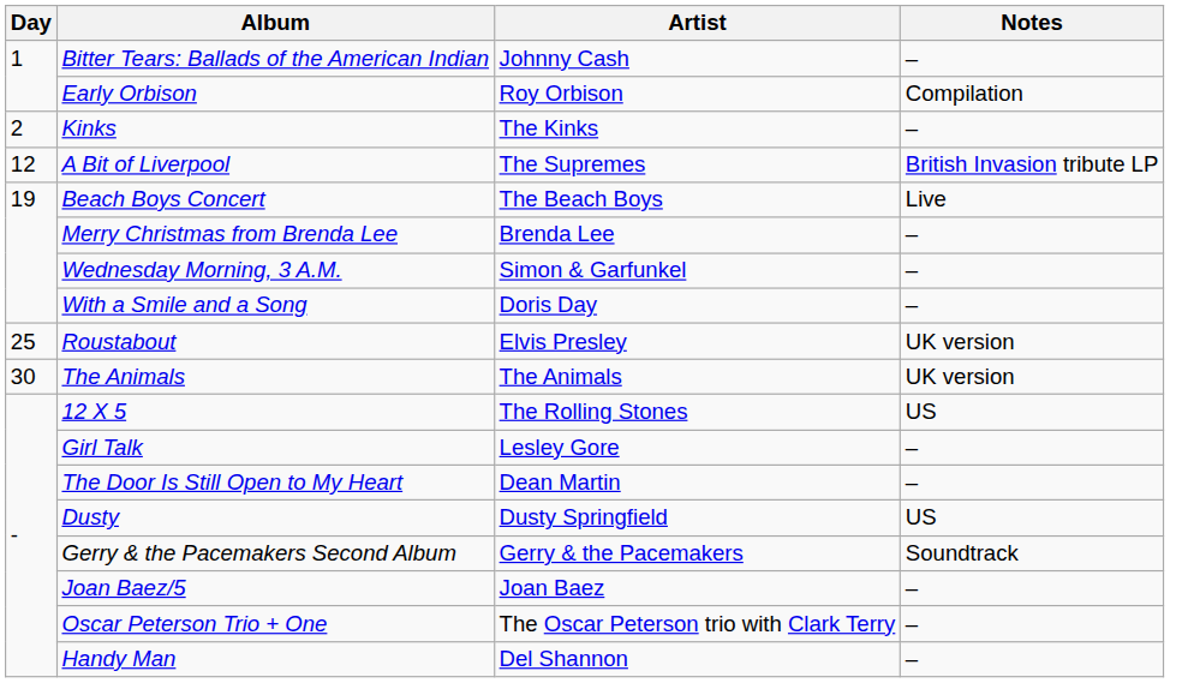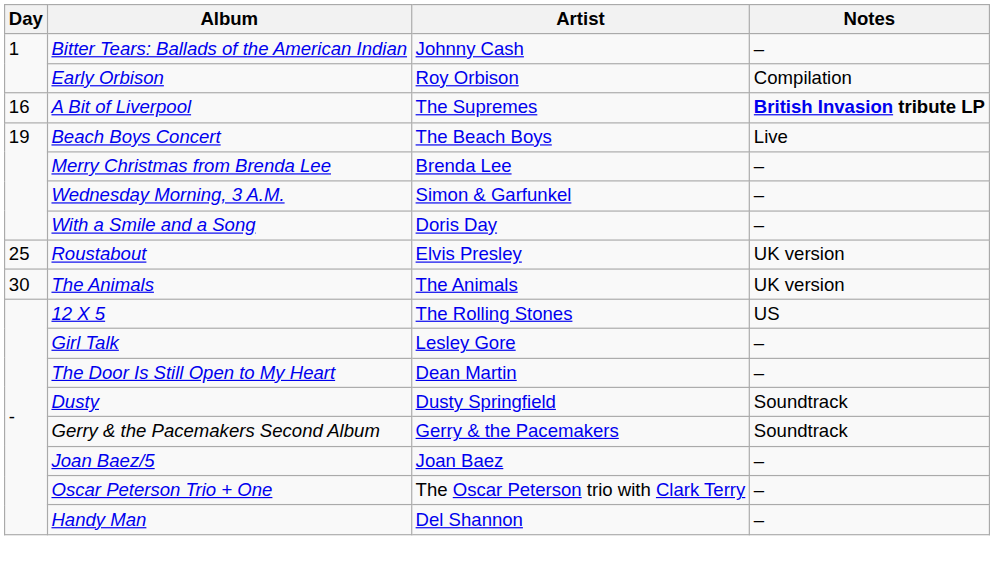- row: 2 | Kinks | The Kinks | –
A Bit of Liverpool | Day: 12 -> 16
A Bit of Liverpool | Notes: normal -> bold
Dusty | Notes: US -> Soundtrack
